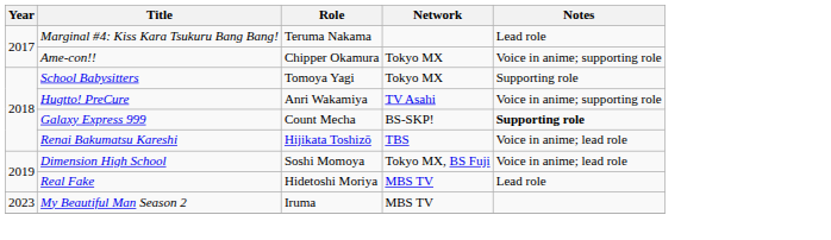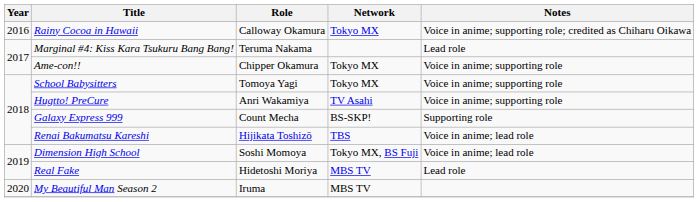+ row: 2016 | Rainy Cocoa in Hawaii | Calloway Okamura | Tokyo MX | Voice in anime; supporting role; credited as Chiharu Oikawa
School Babysitters | Notes: Supporting role -> Voice in anime; supporting role
Galaxy Express 999 | Notes: bold -> normal
My Beautiful Man Season 2 | Year: 2023 -> 2020
